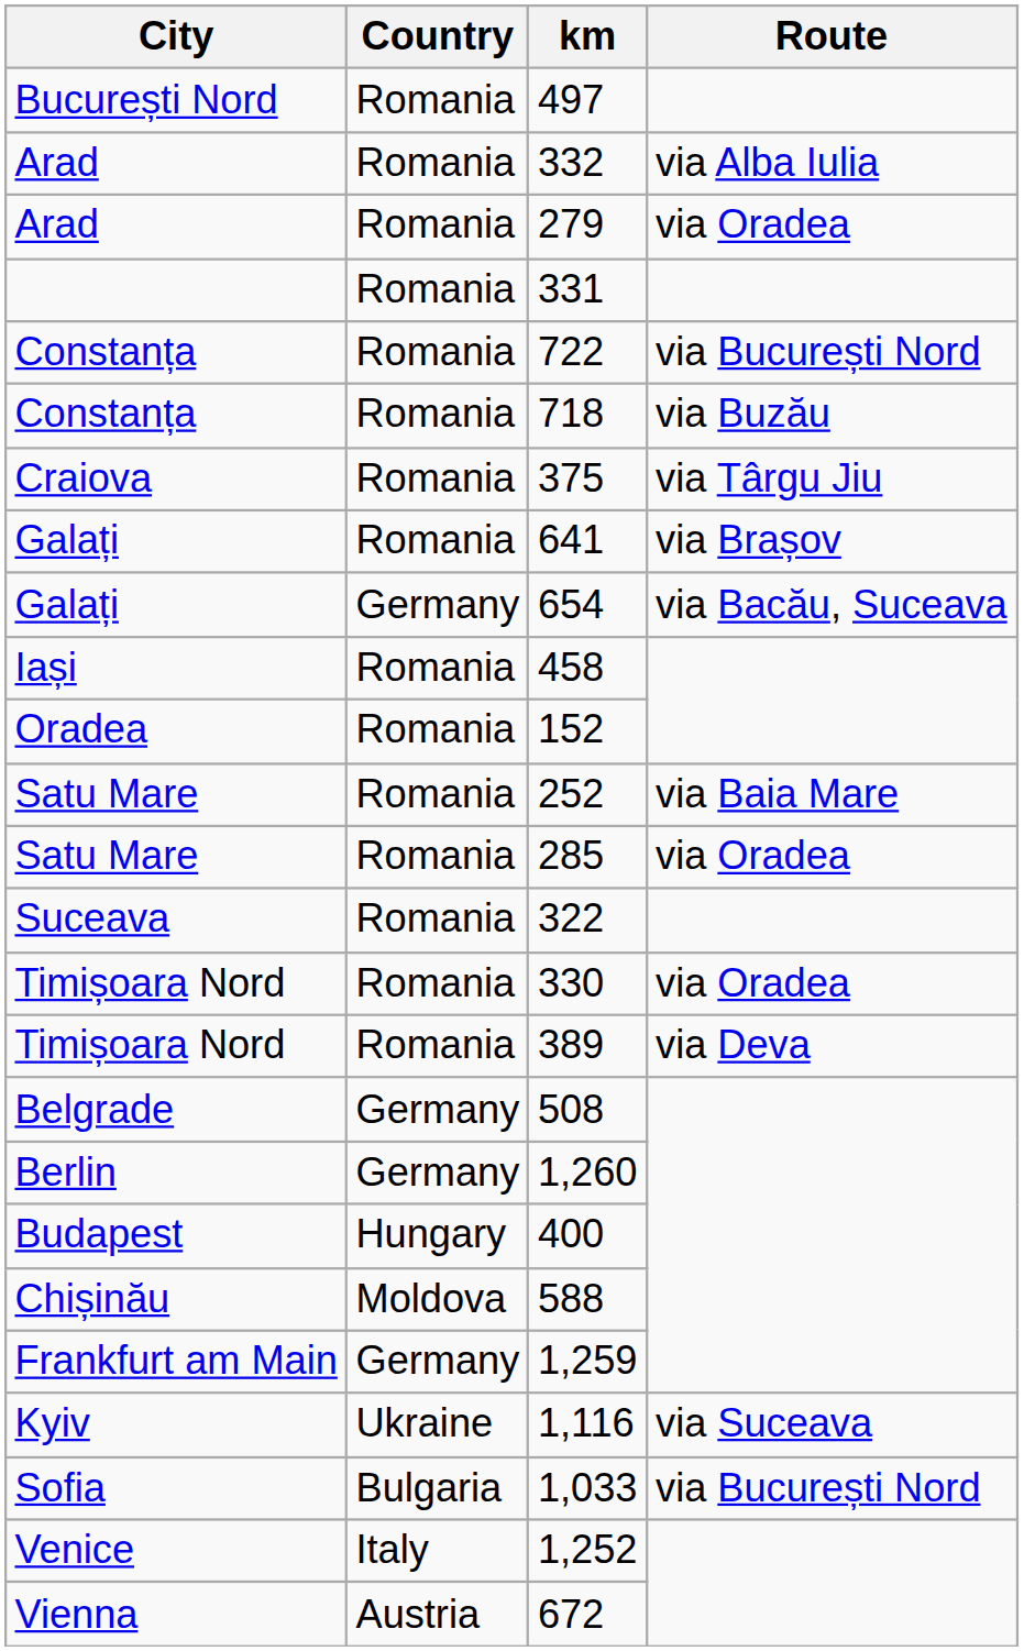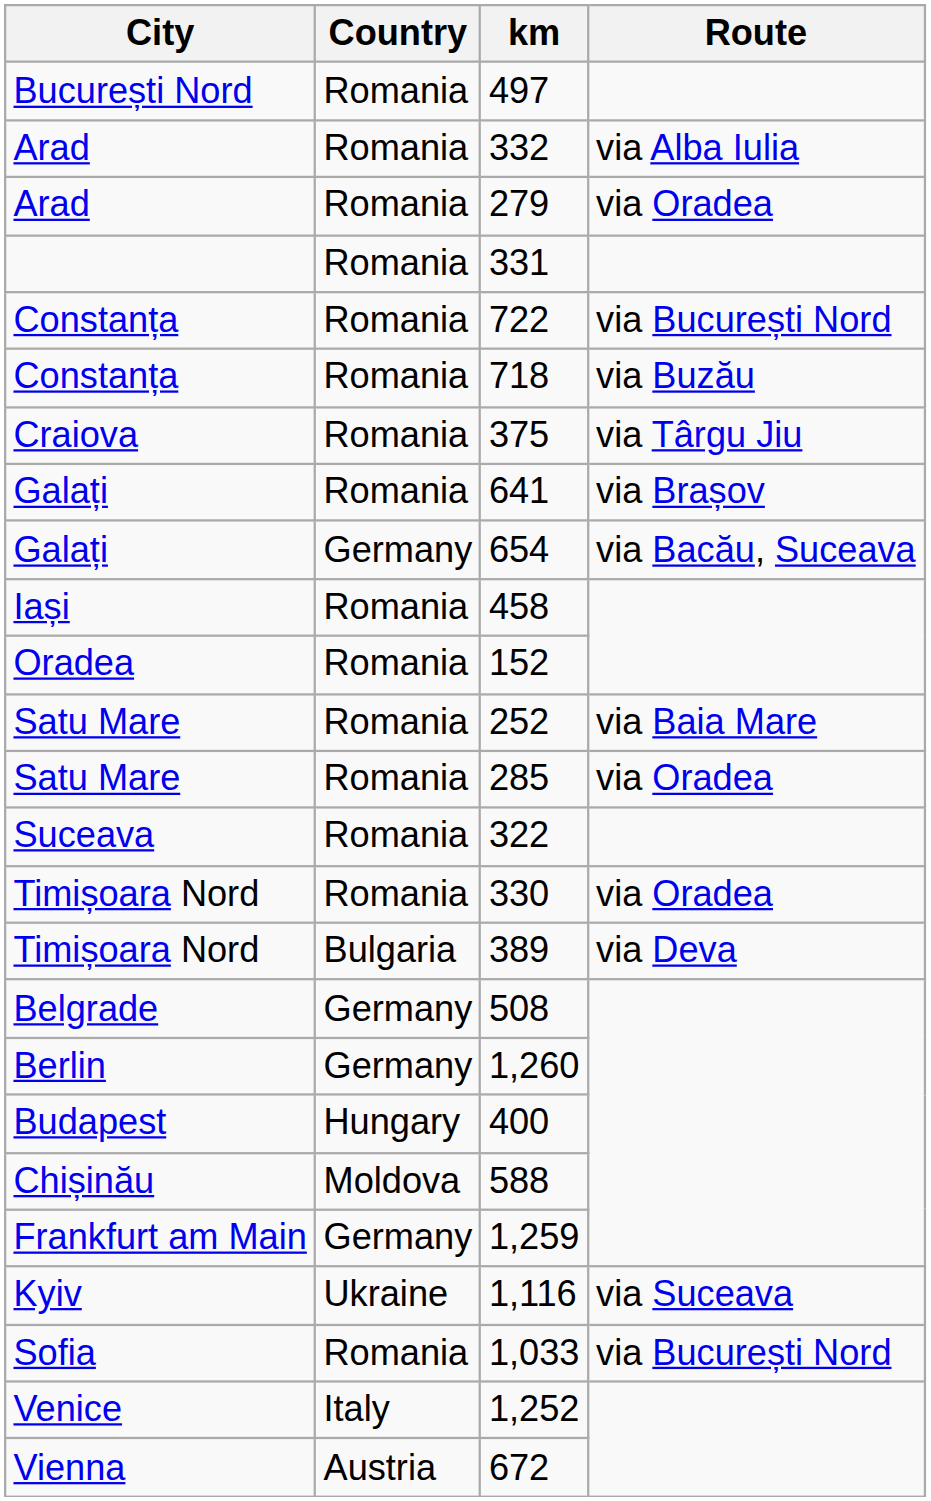389 | Country: Romania -> Bulgaria
1,033 | Country: Bulgaria -> Romania
